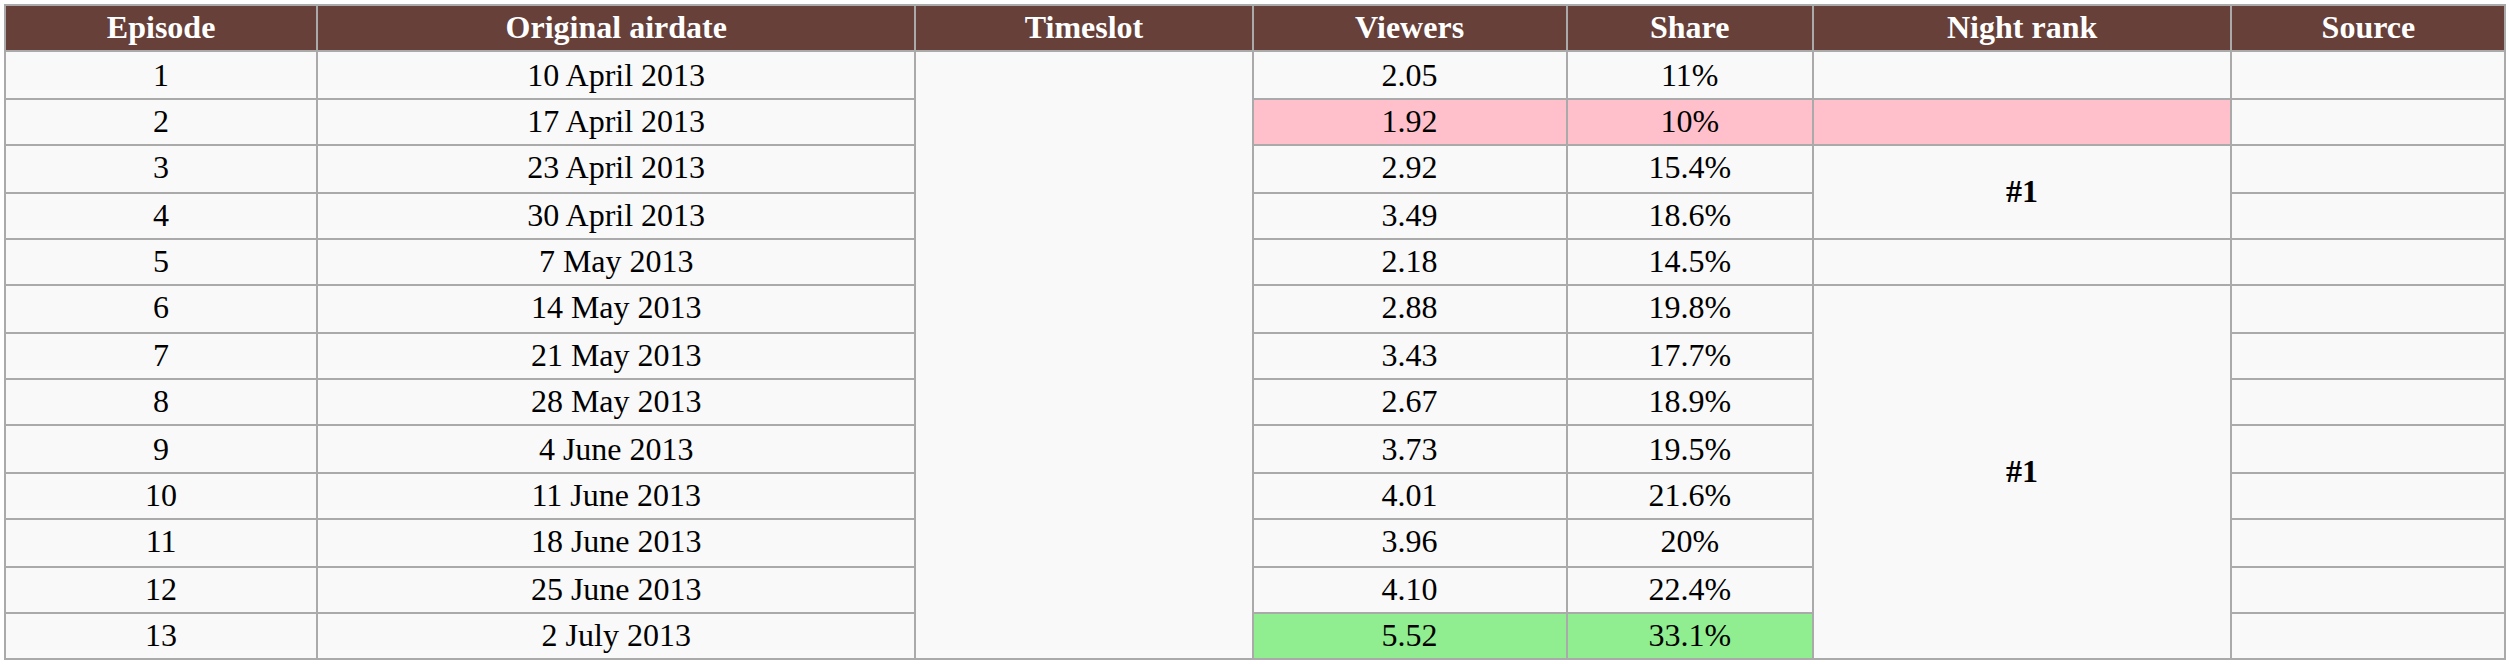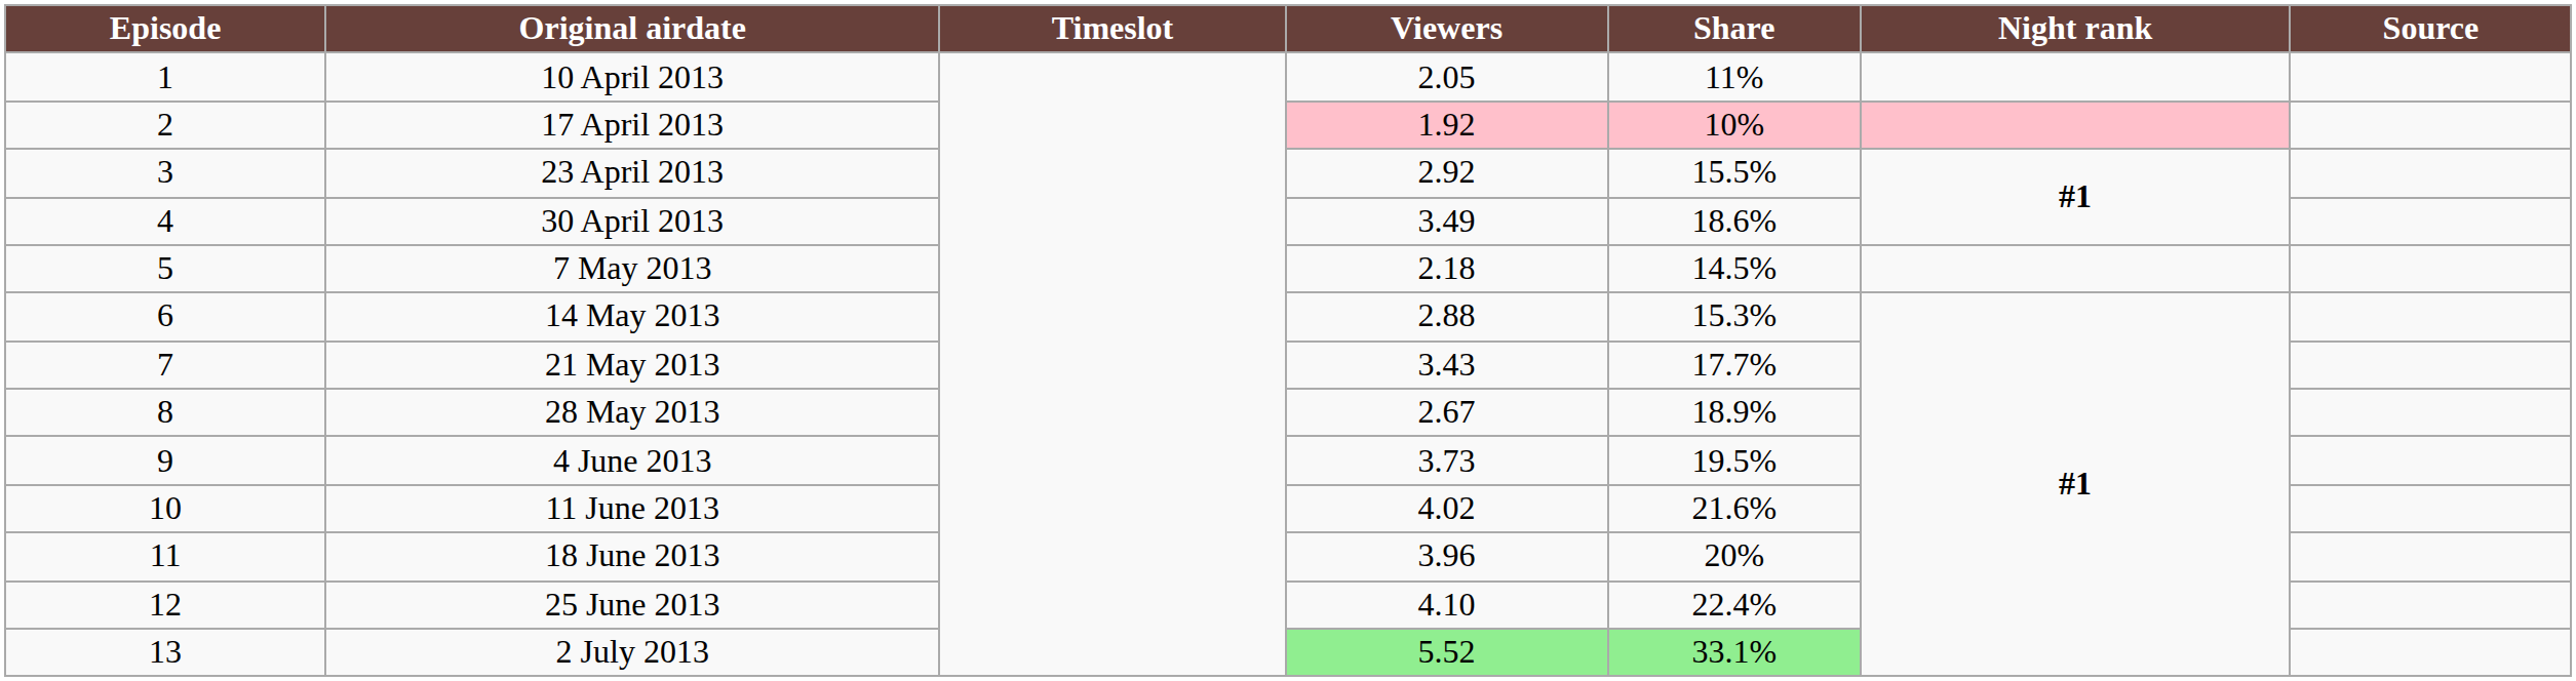23 April 2013 | Share: 15.4% -> 15.5%
14 May 2013 | Share: 19.8% -> 15.3%
11 June 2013 | Viewers: 4.01 -> 4.02
